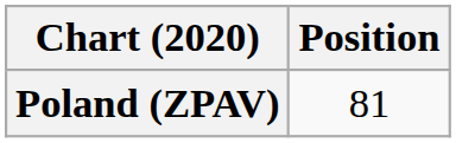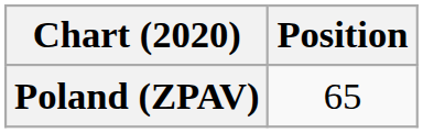Poland (ZPAV) | Position: 81 -> 65
